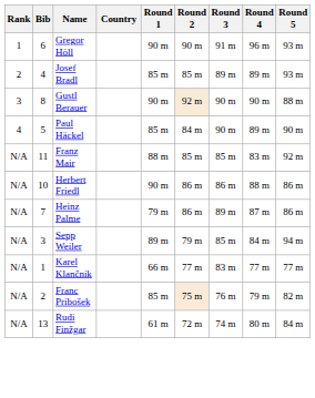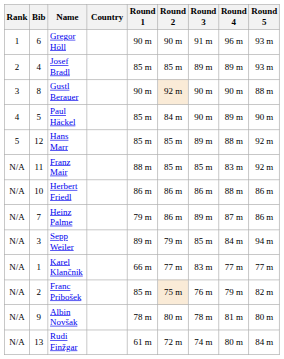+ row: 5 | 12 | Hans Marr | 85 m | 85 m | 89 m | 88 m | 92 m
Herbert Friedl | Round 1: 90 m -> 86 m
+ row: N/A | 9 | Albin Novšak | 78 m | 80 m | 78 m | 81 m | 80 m
